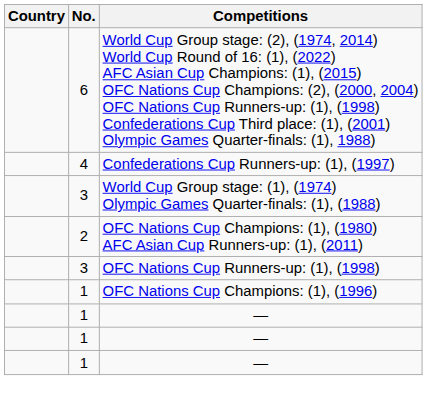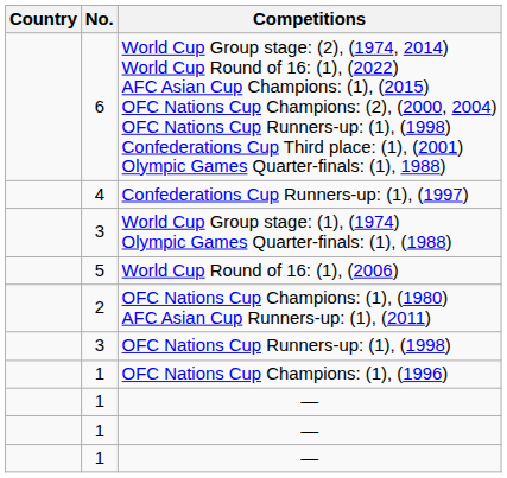+ row: 5 | World Cup Round of 16: (1), (2006)
